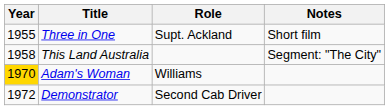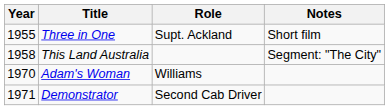Adam's Woman | Year: gold background -> no background
Demonstrator | Year: 1972 -> 1971
